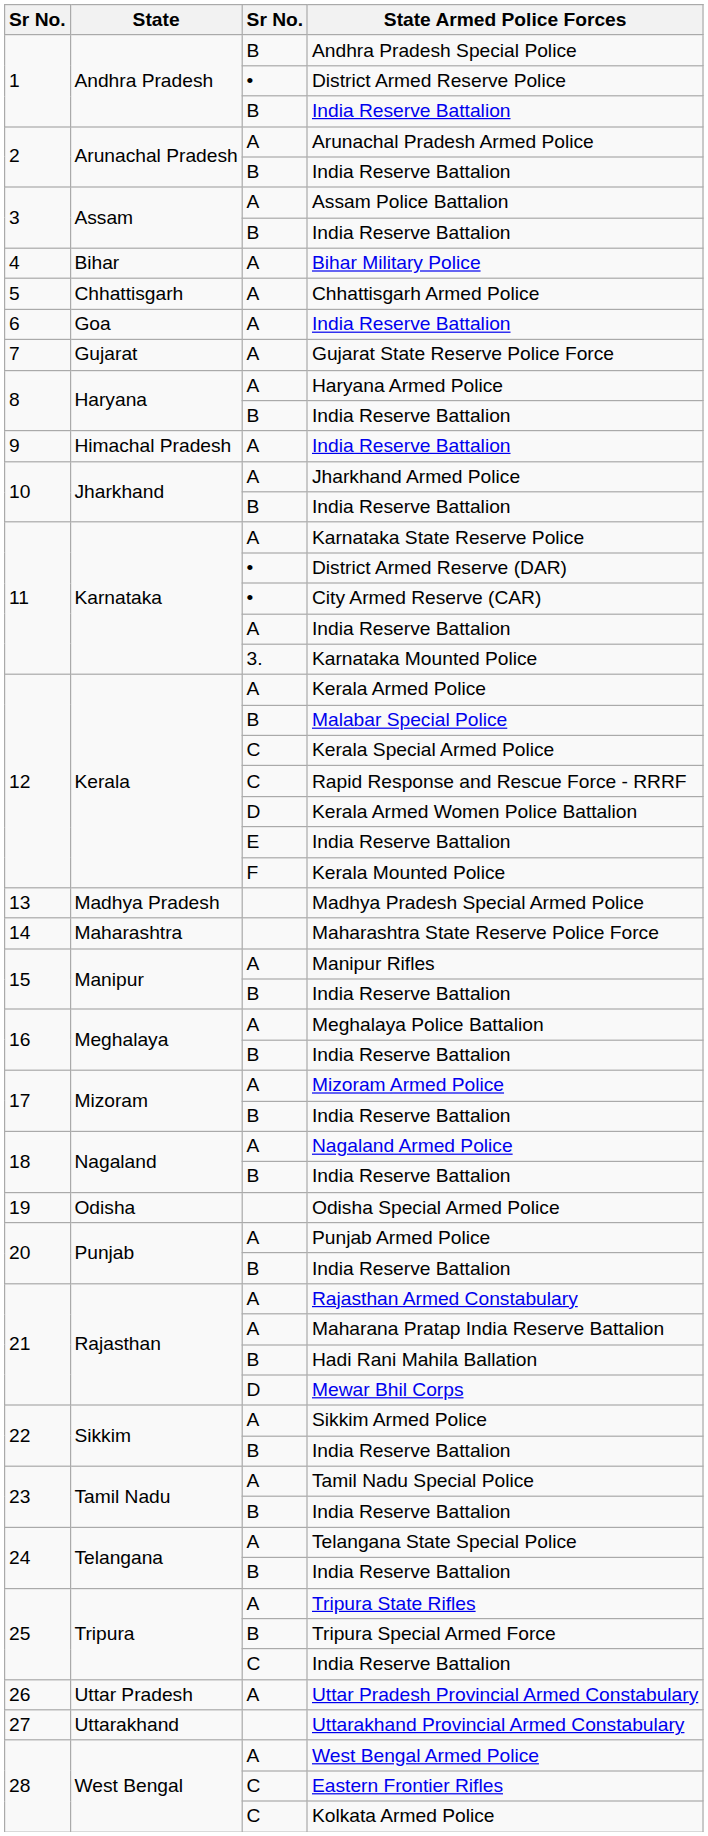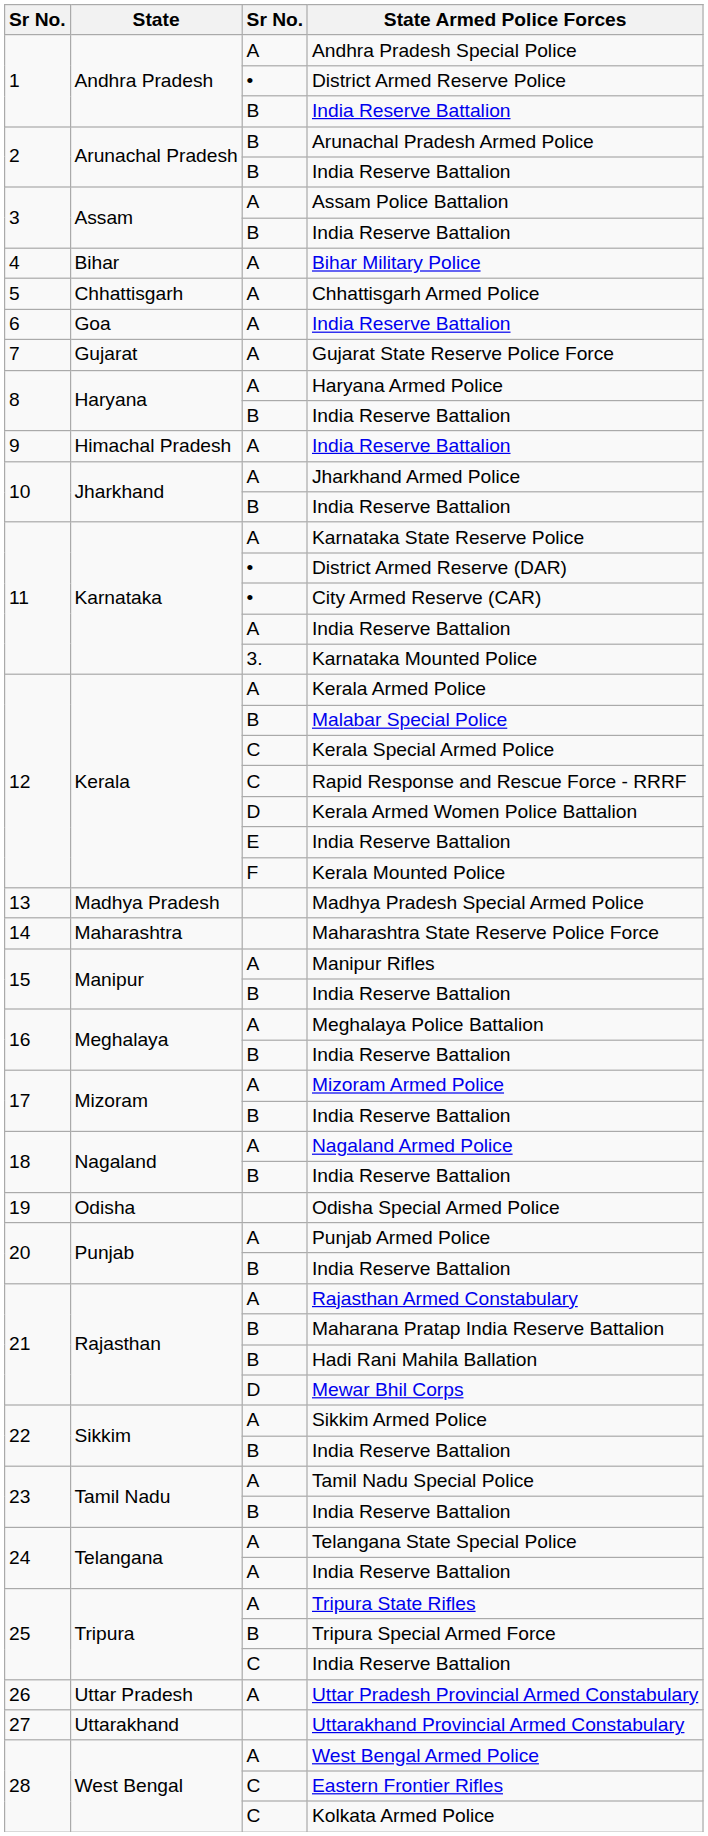Andhra Pradesh Special Police | column 3: B -> A
Arunachal Pradesh Armed Police | column 3: A -> B
Maharana Pratap India Reserve Battalion | column 3: A -> B
24 / India Reserve Battalion | column 3: B -> A
